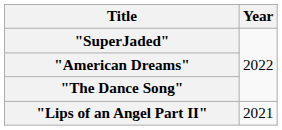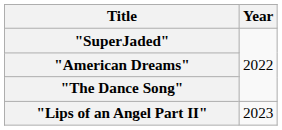"Lips of an Angel Part II" | Year: 2021 -> 2023
